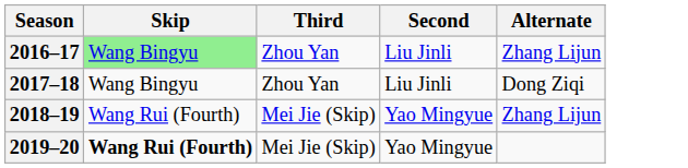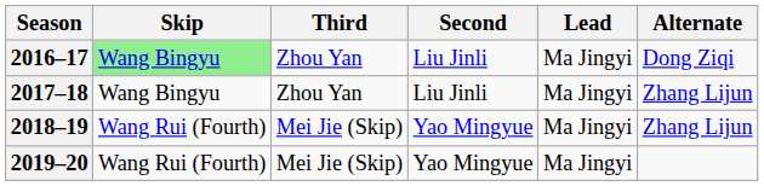+ column: Lead | Ma Jingyi | Ma Jingyi | Ma Jingyi | Ma Jingyi
2016–17 | Alternate: Zhang Lijun -> Dong Ziqi
2017–18 | Alternate: Dong Ziqi -> Zhang Lijun
2019–20 | Skip: bold -> normal
